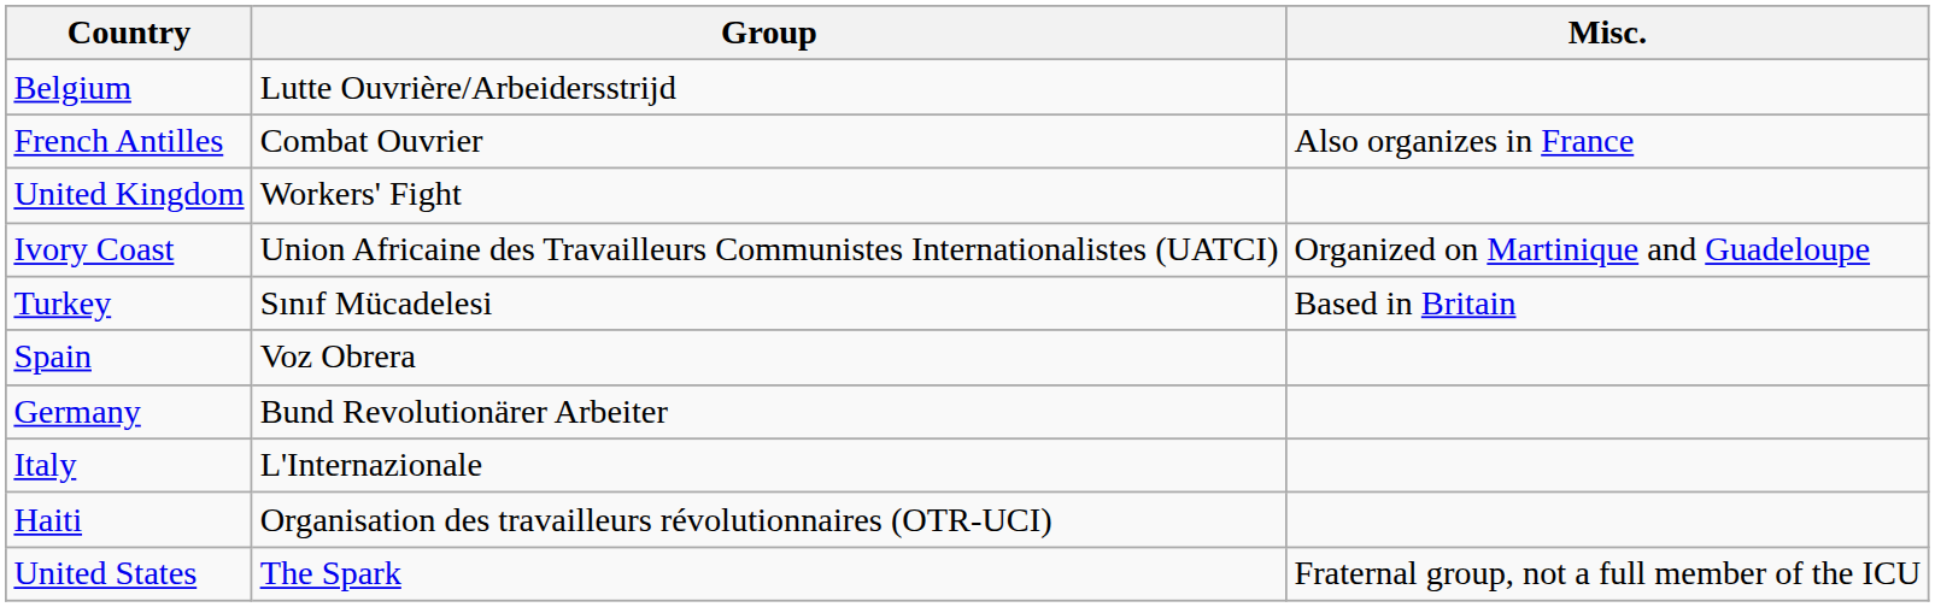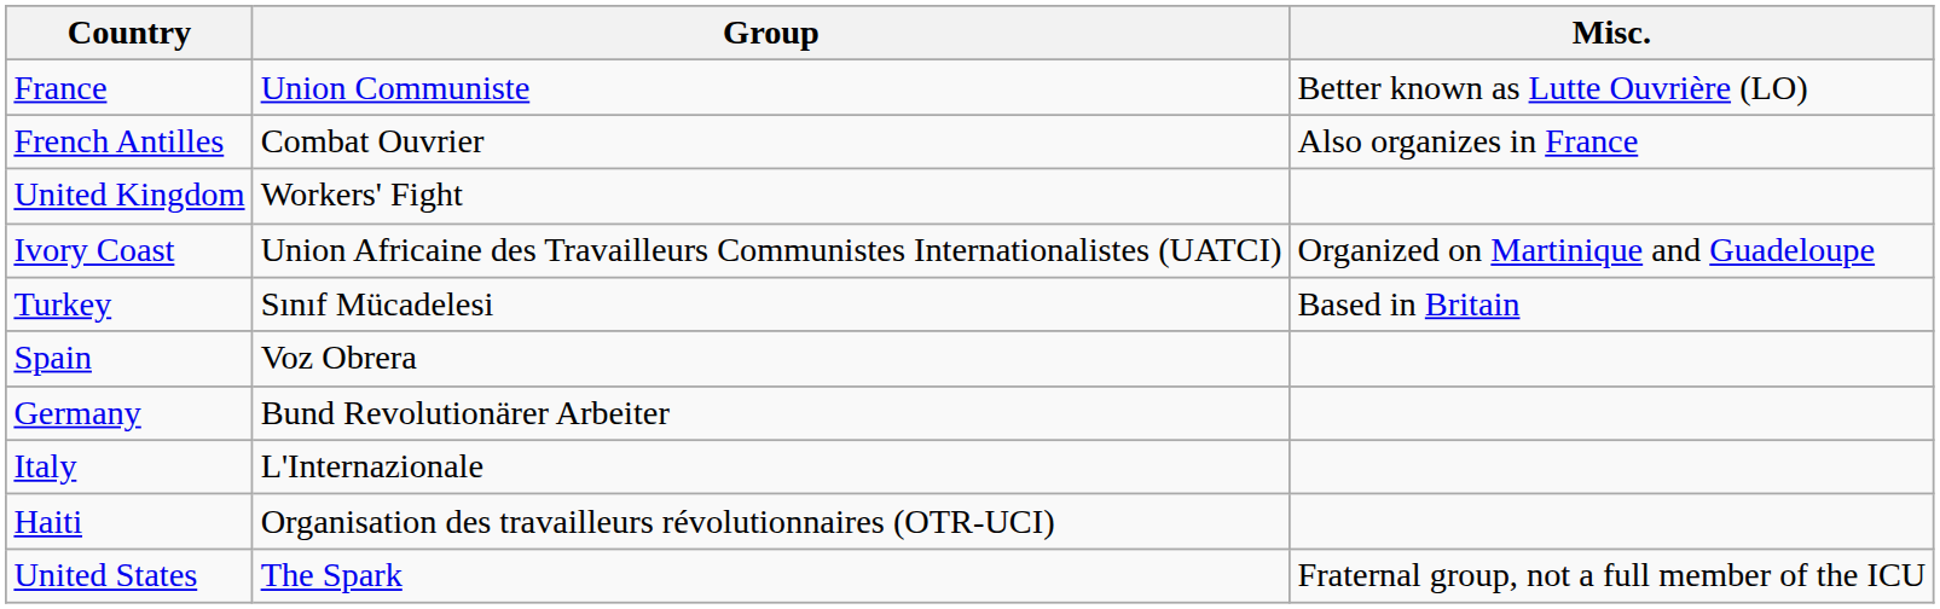- row: Belgium | Lutte Ouvrière/Arbeidersstrijd
+ row: France | Union Communiste | Better known as Lutte Ouvrière (LO)
